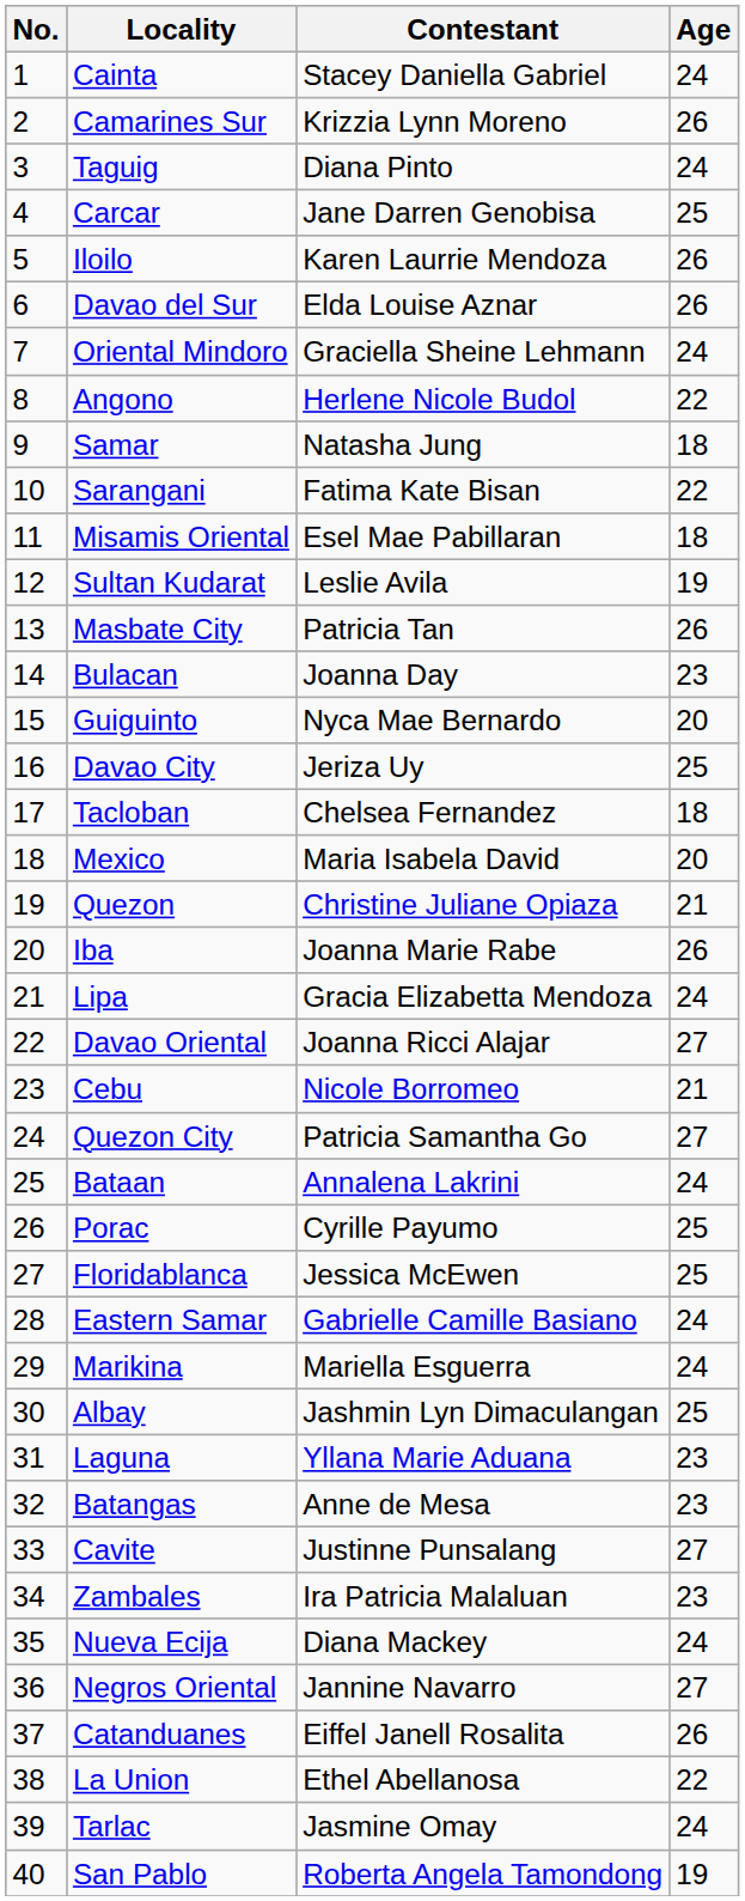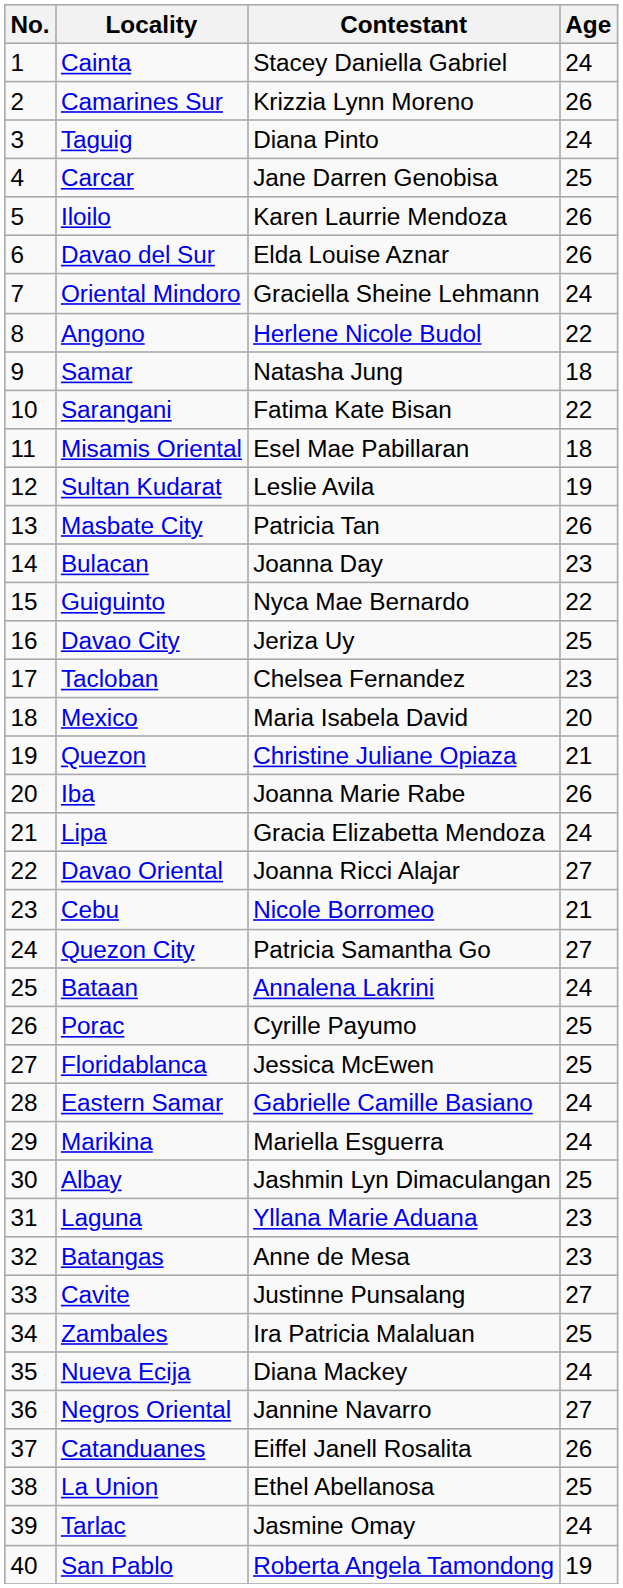Guiguinto | Age: 20 -> 22
Tacloban | Age: 18 -> 23
Zambales | Age: 23 -> 25
La Union | Age: 22 -> 25
